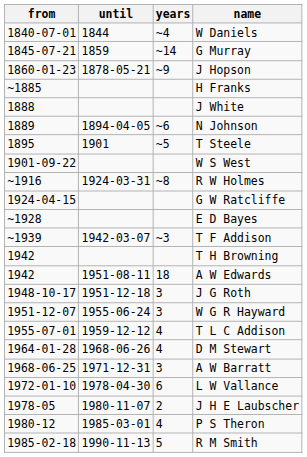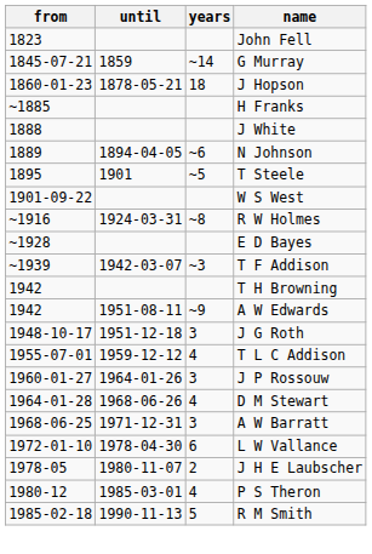+ row: 1823 | John Fell
- row: 1840-07-01 | 1844 | ~4 | W Daniels
J Hopson | years: ~9 -> 18
- row: 1924-04-15 | G W Ratcliffe
A W Edwards | years: 18 -> ~9
- row: 1951-12-07 | 1955-06-24 | 3 | W G R Hayward
+ row: 1960-01-27 | 1964-01-26 | 3 | J P Rossouw
